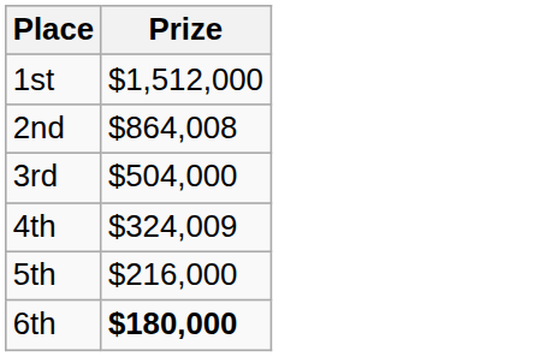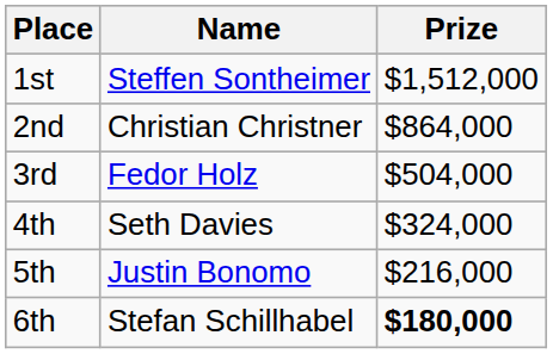+ column: Name | Steffen Sontheimer | Christian Christner | Fedor Holz | Seth Davies | Justin Bonomo | Stefan Schillhabel
2nd | Prize: $864,008 -> $864,000
4th | Prize: $324,009 -> $324,000
